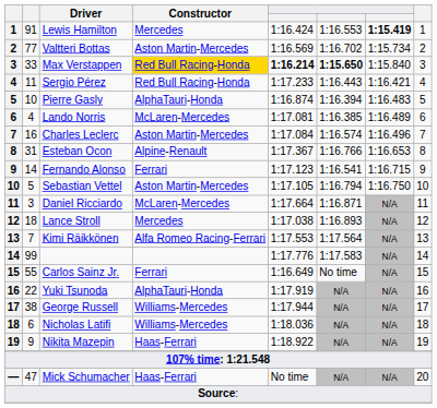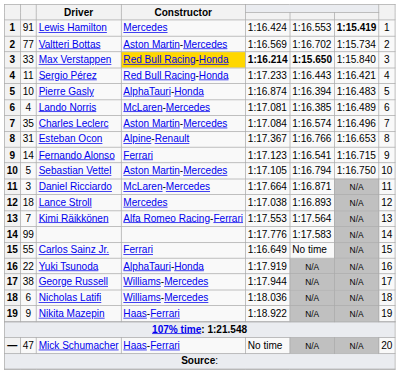Charles Leclerc | column 2: 16 -> 35
